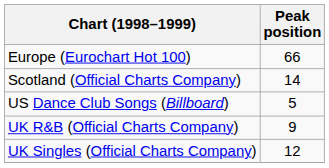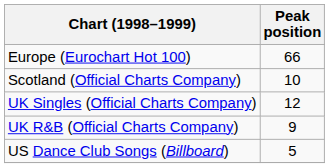Scotland (Official Charts Company) | Peak position: 14 -> 10
rows swapped: UK Singles (Official Charts Company) <-> US Dance Club Songs (Billboard)
